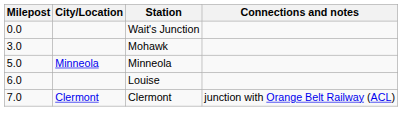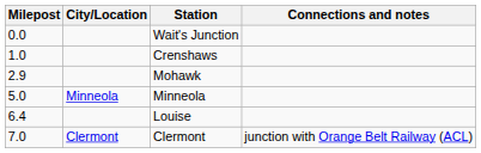+ row: 1.0 | Crenshaws
Mohawk | Milepost: 3.0 -> 2.9
Louise | Milepost: 6.0 -> 6.4
